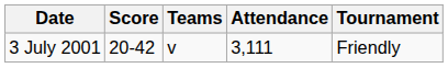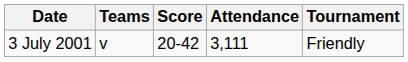columns swapped: Teams <-> Score
